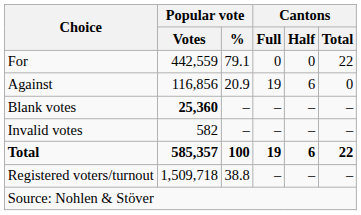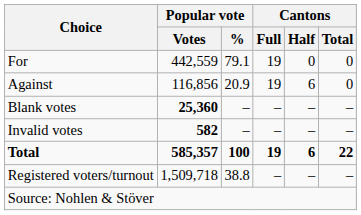For | Cantons / Full: 0 -> 19
For | Cantons / Total: 22 -> 0
Invalid votes | Popular vote / Votes: normal -> bold
